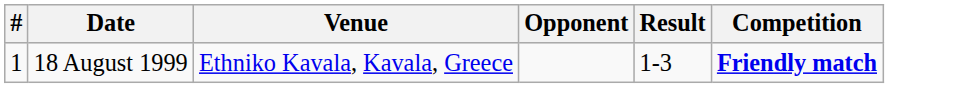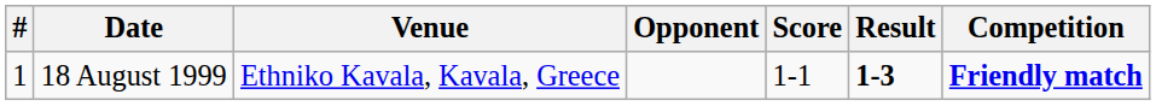+ column: Score | 1-1
18 August 1999 | Result: normal -> bold
